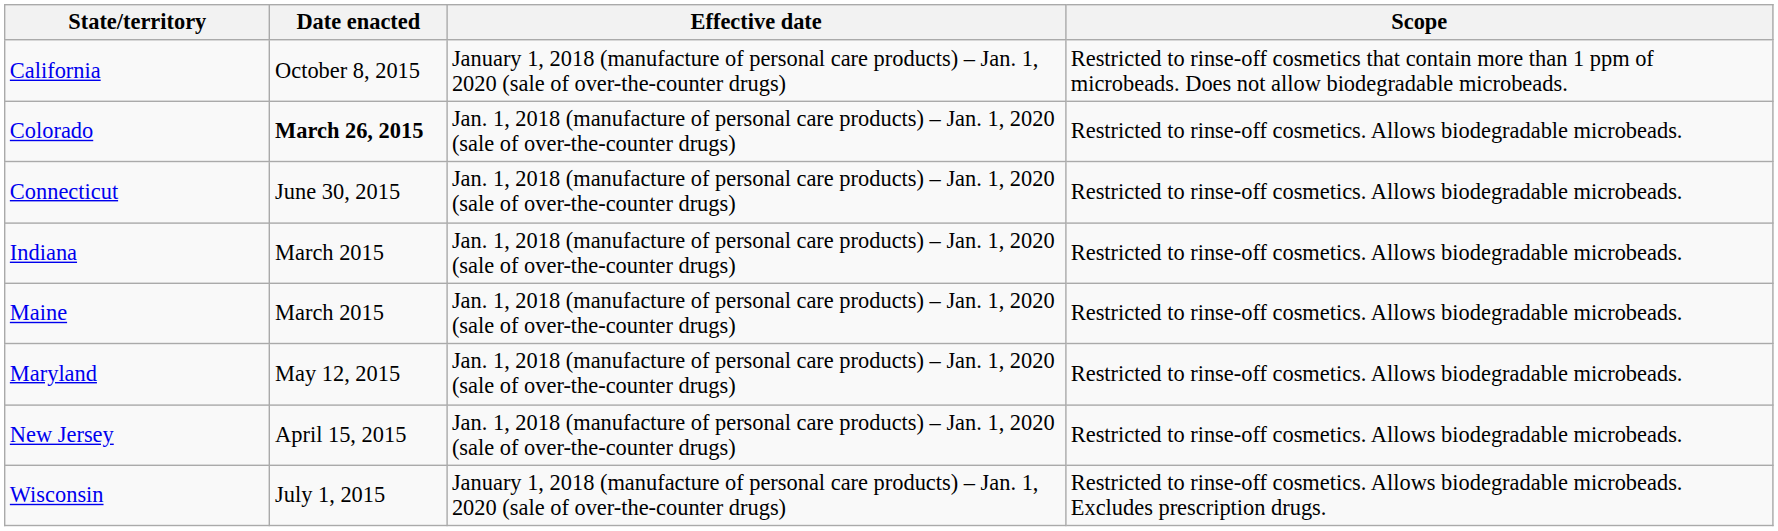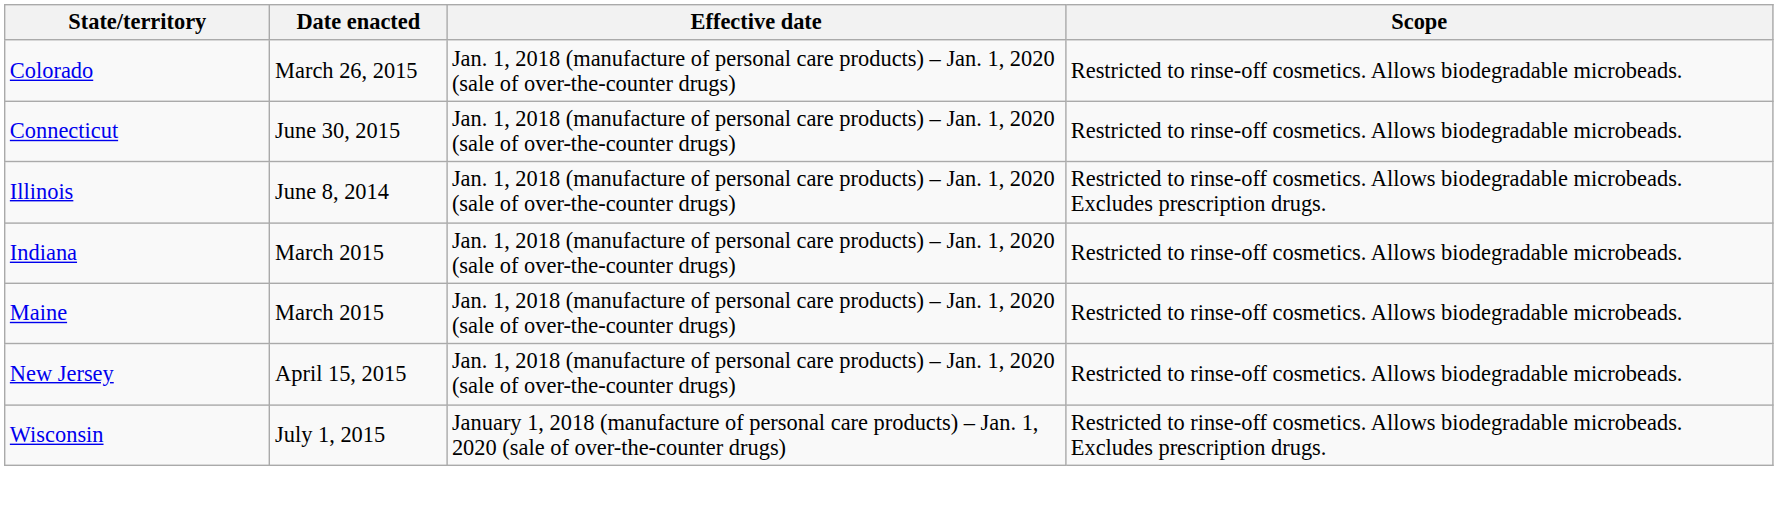- row: California | October 8, 2015 | January 1, 2018 (manufacture of personal care products) – Jan. 1, 2020 (sale of over-the-counter drugs) | Restricted to rinse-off cosmetics that contain more than 1 ppm of microbeads. Does not allow biodegradable microbeads.
Colorado | Date enacted: bold -> normal
+ row: Illinois | June 8, 2014 | Jan. 1, 2018 (manufacture of personal care products) – Jan. 1, 2020 (sale of over-the-counter drugs) | Restricted to rinse-off cosmetics. Allows biodegradable microbeads. Excludes prescription drugs.
- row: Maryland | May 12, 2015 | Jan. 1, 2018 (manufacture of personal care products) – Jan. 1, 2020 (sale of over-the-counter drugs) | Restricted to rinse-off cosmetics. Allows biodegradable microbeads.
